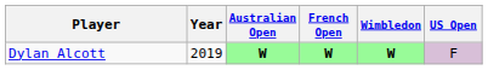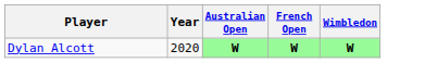- column: US Open | F
Dylan Alcott | Year: 2019 -> 2020
